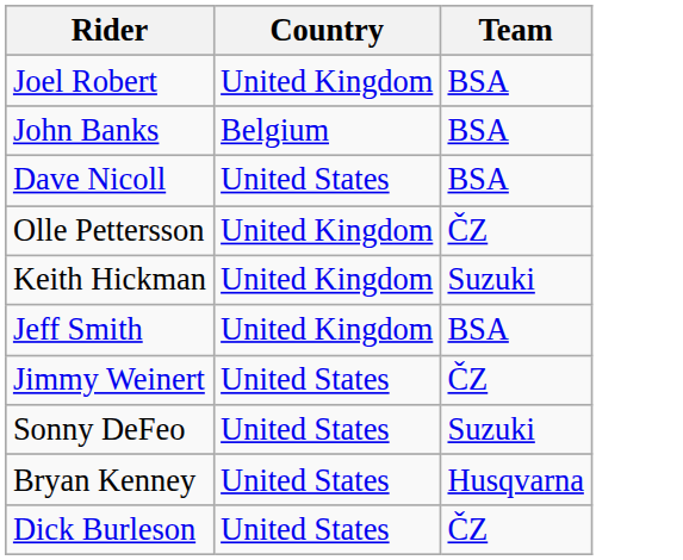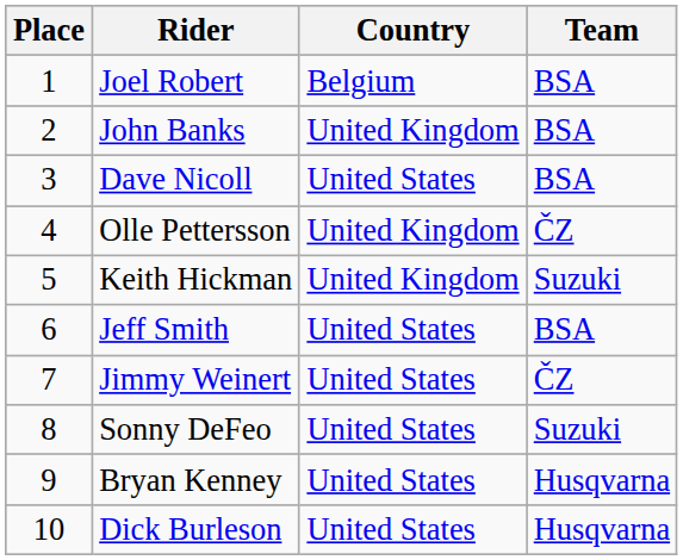+ column: Place | 1 | 2 | 3 | 4 | 5 | 6 | 7 | 8 | 9 | 10
Joel Robert | Country: United Kingdom -> Belgium
John Banks | Country: Belgium -> United Kingdom
Jeff Smith | Country: United Kingdom -> United States
Dick Burleson | Team: ČZ -> Husqvarna
